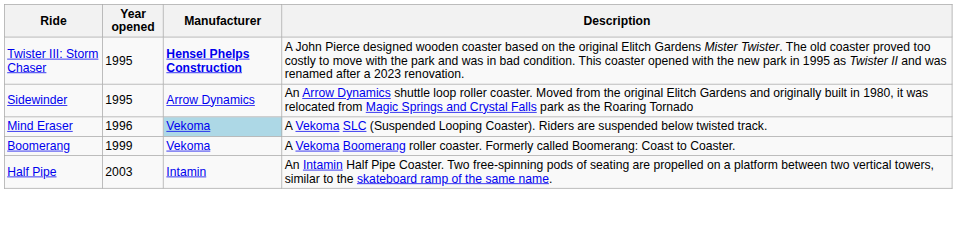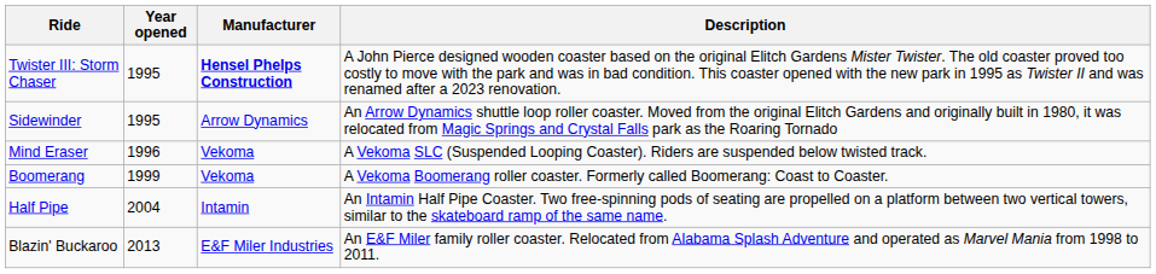Mind Eraser | Manufacturer: lightblue background -> no background
Half Pipe | Year opened: 2003 -> 2004
+ row: Blazin' Buckaroo | 2013 | E&F Miler Industries | An E&F Miler family roller coaster. Relocated from Alabama Splash Adventure and operated as Marvel Mania from 1998 to 2011.
